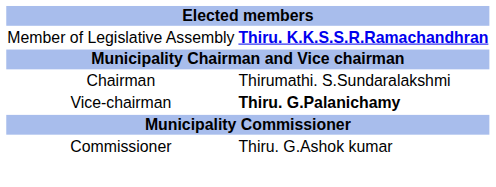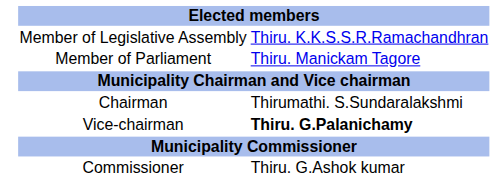Member of Legislative Assembly | column 2: bold -> normal
+ row: Member of Parliament | Thiru. Manickam Tagore
